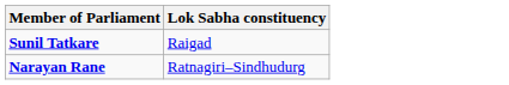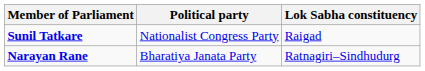+ column: Political party | Nationalist Congress Party | Bharatiya Janata Party
